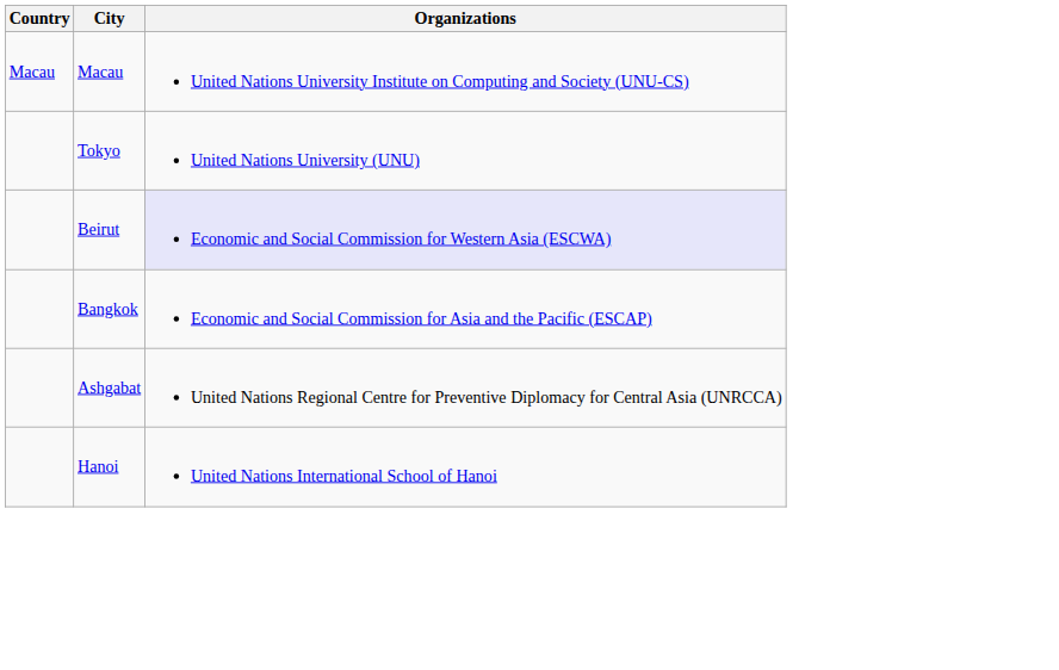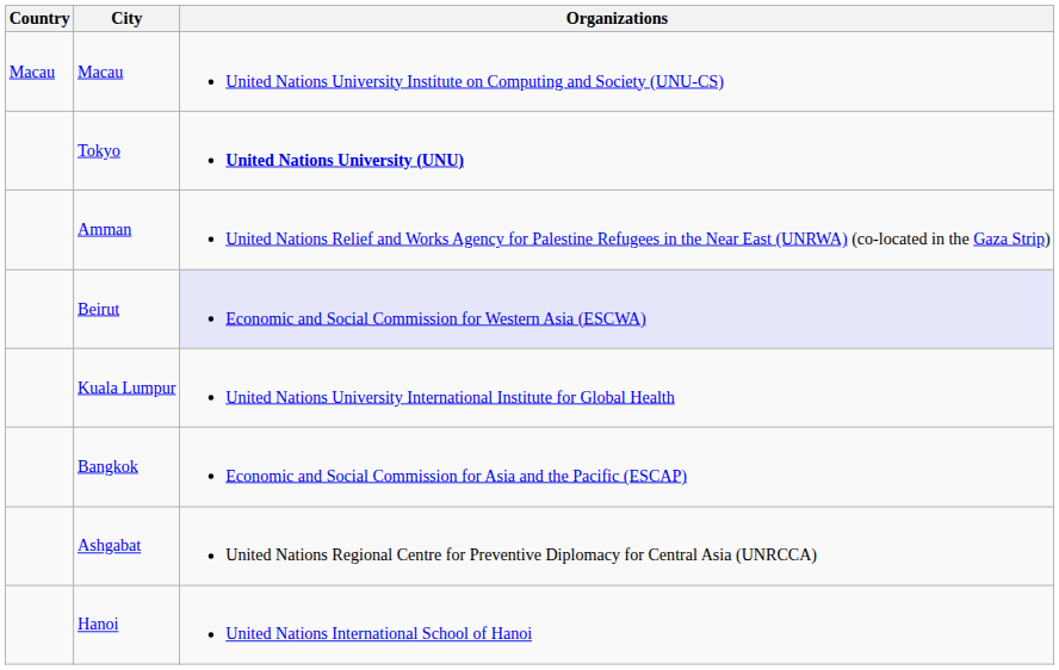Tokyo | Organizations: normal -> bold
+ row: Amman | United Nations Relief and Works Agency for Palestine Refugees in the Near East (UNRWA) (co-located in the Gaza Strip)
+ row: Kuala Lumpur | United Nations University International Institute for Global Health
